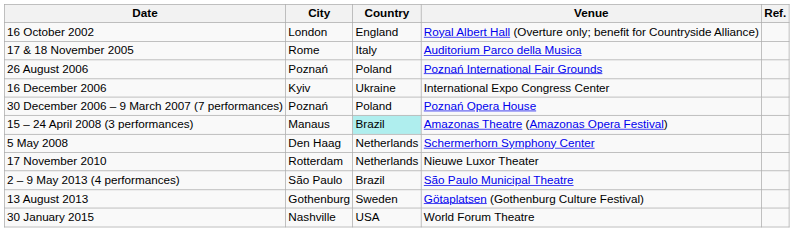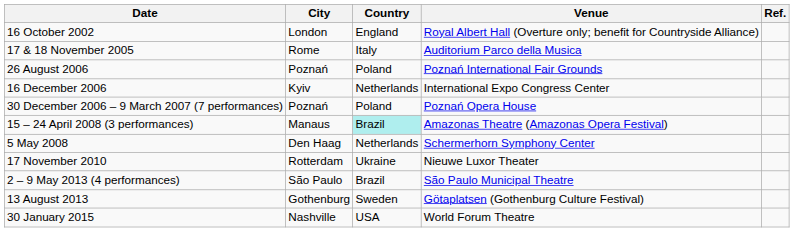16 December 2006 | Country: Ukraine -> Netherlands
17 November 2010 | Country: Netherlands -> Ukraine
